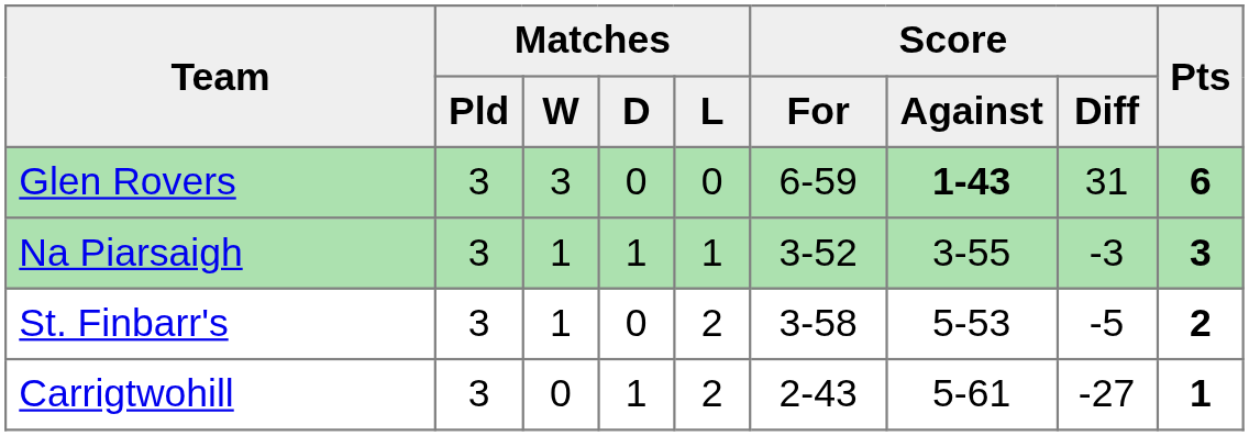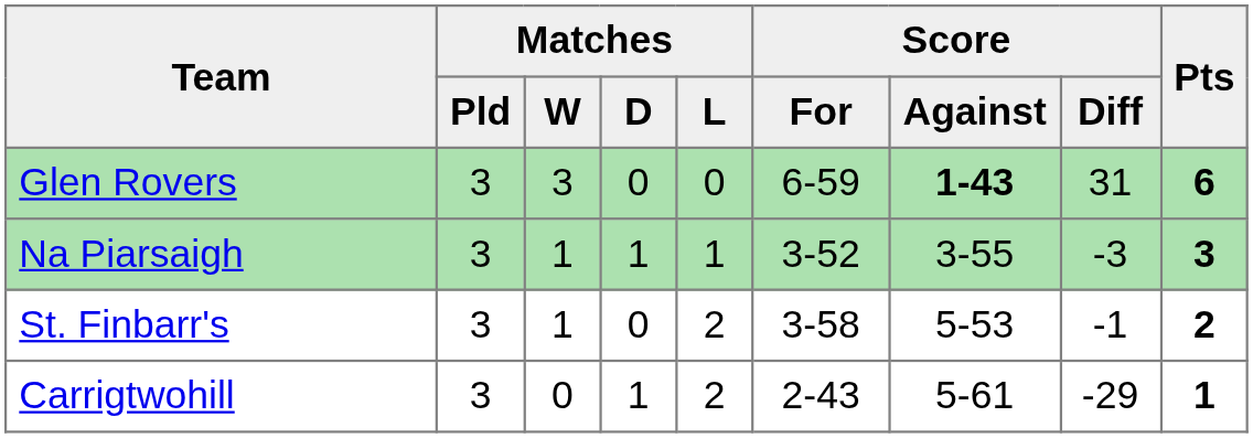St. Finbarr's | Score / Diff: -5 -> -1
Carrigtwohill | Score / Diff: -27 -> -29
